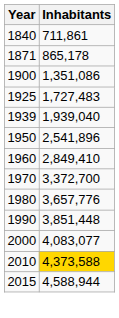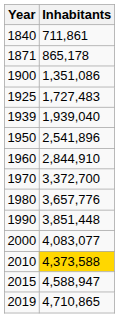1960 | Inhabitants: 2,849,410 -> 2,844,910
2015 | Inhabitants: 4,588,944 -> 4,588,947
+ row: 2019 | 4,710,865
